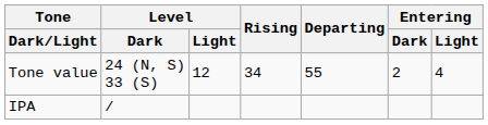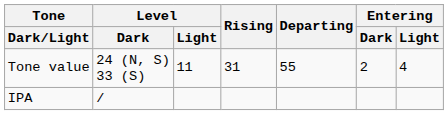Tone value | Level / Light: 12 -> 11
Tone value | Rising: 34 -> 31
